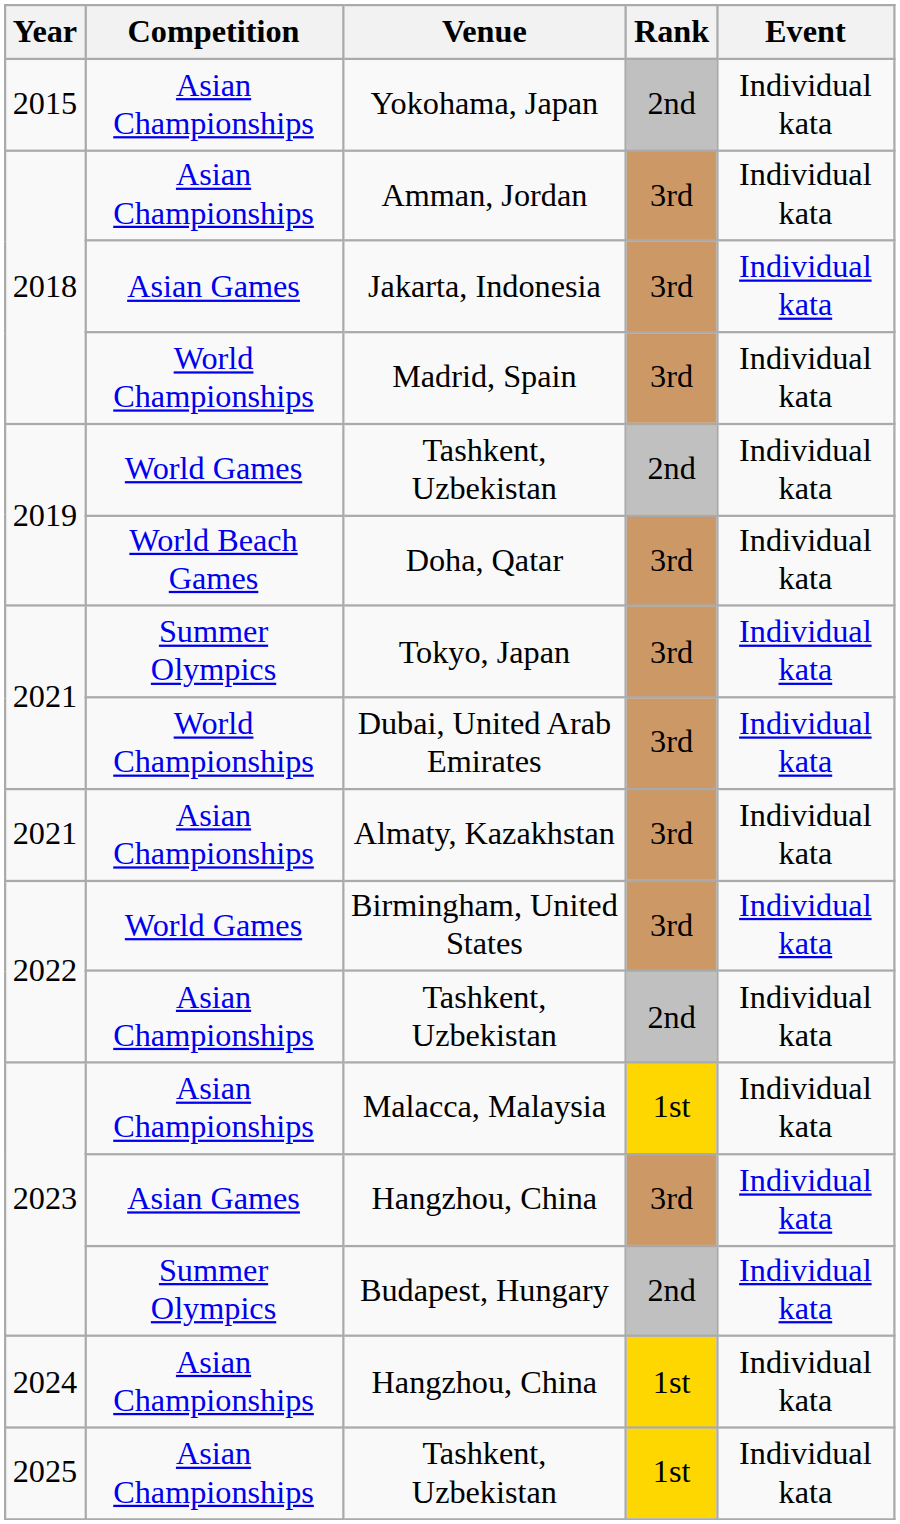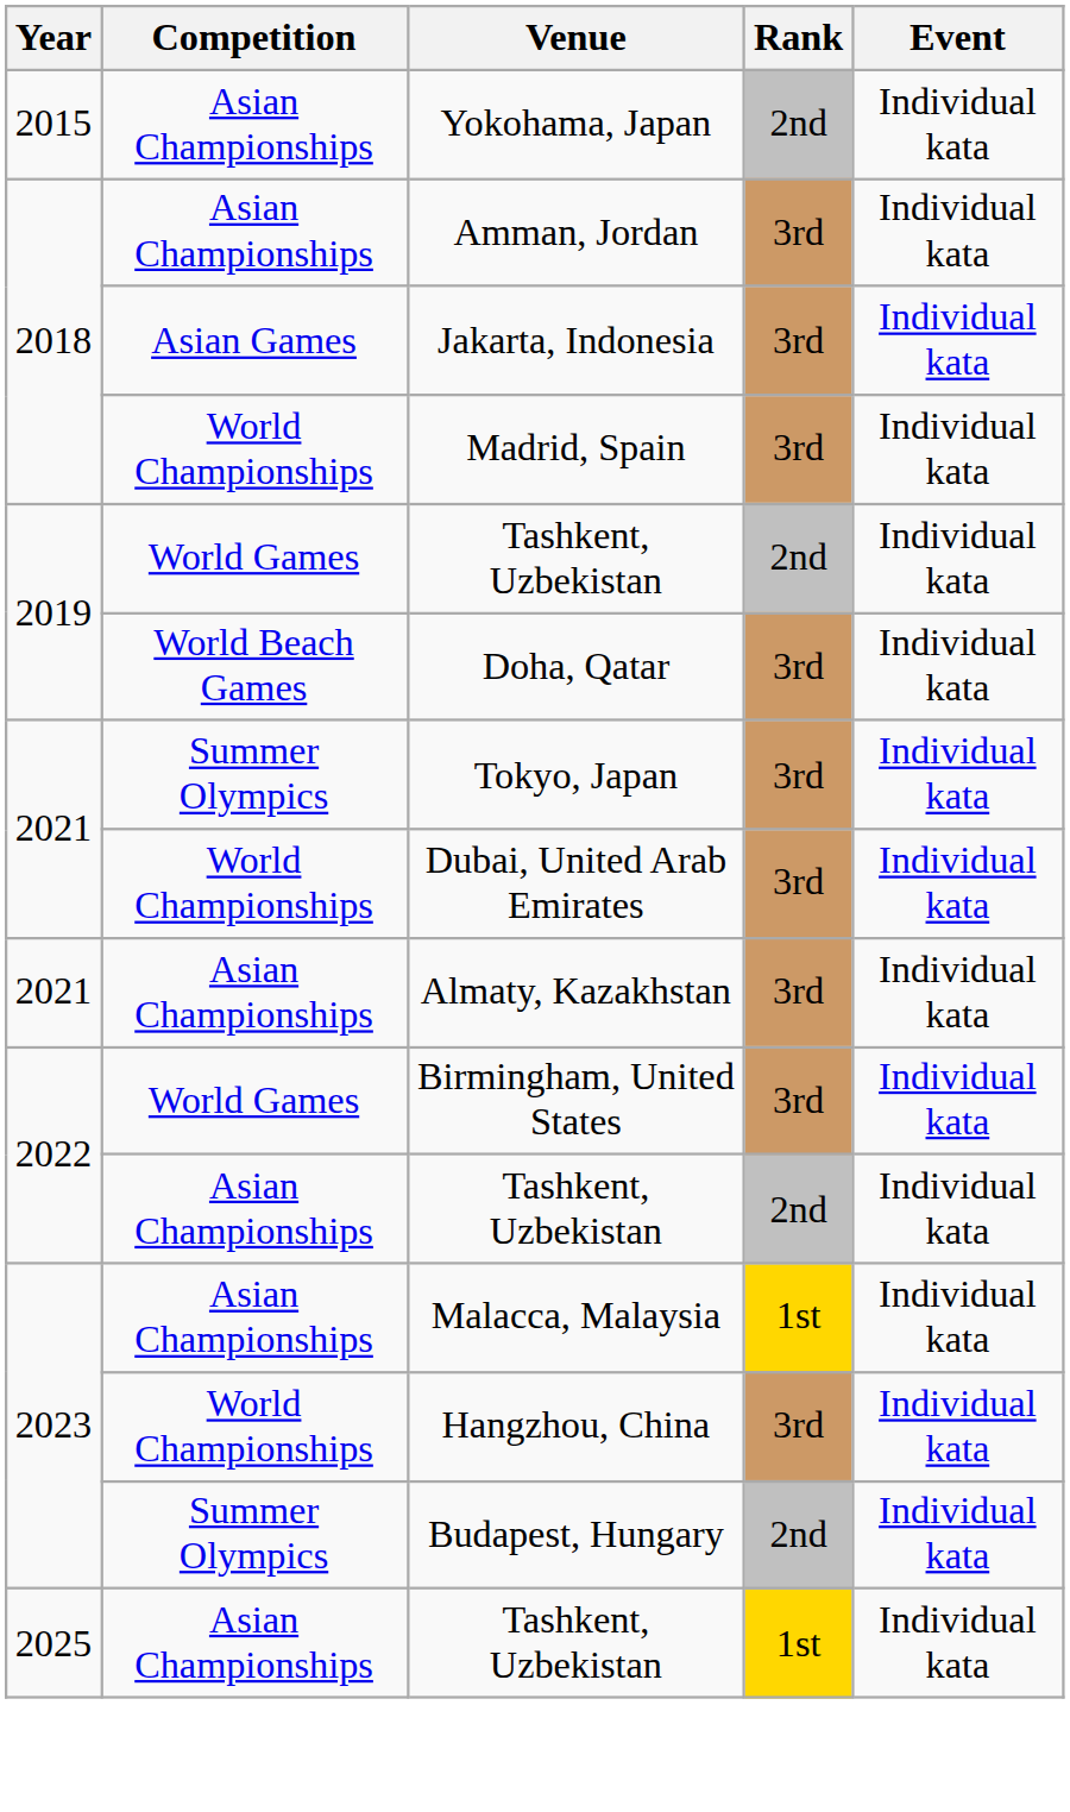2023 / Hangzhou, China | Competition: Asian Games -> World Championships
- row: 2024 | Asian Championships | Hangzhou, China | 1st | Individual kata
